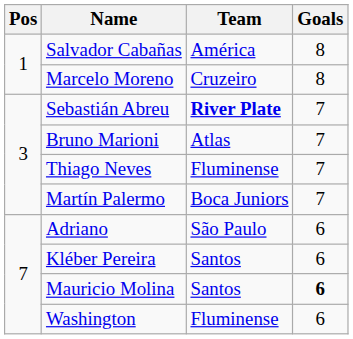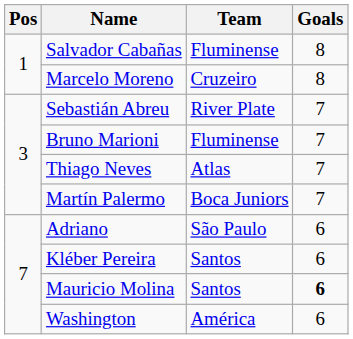Salvador Cabañas | Team: América -> Fluminense
Sebastián Abreu | Team: bold -> normal
Bruno Marioni | Team: Atlas -> Fluminense
Thiago Neves | Team: Fluminense -> Atlas
Washington | Team: Fluminense -> América
